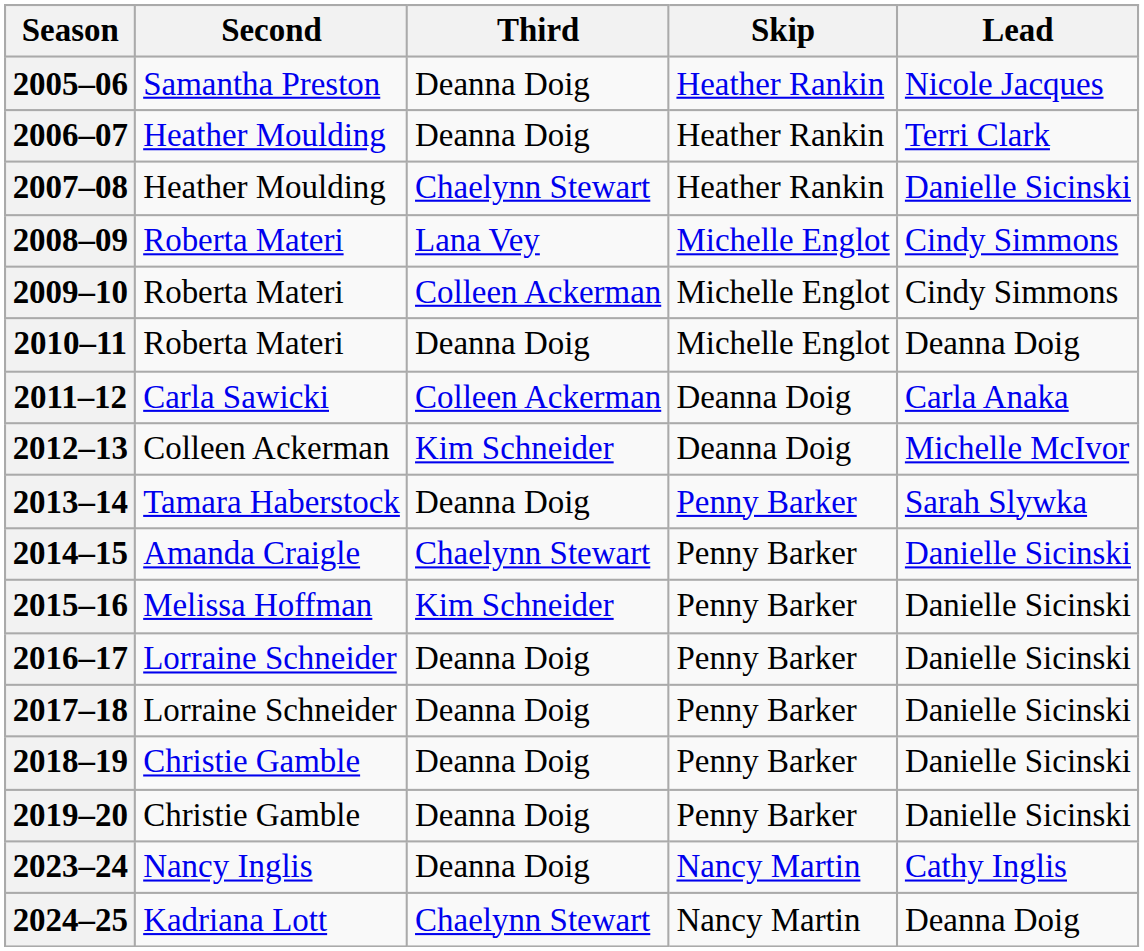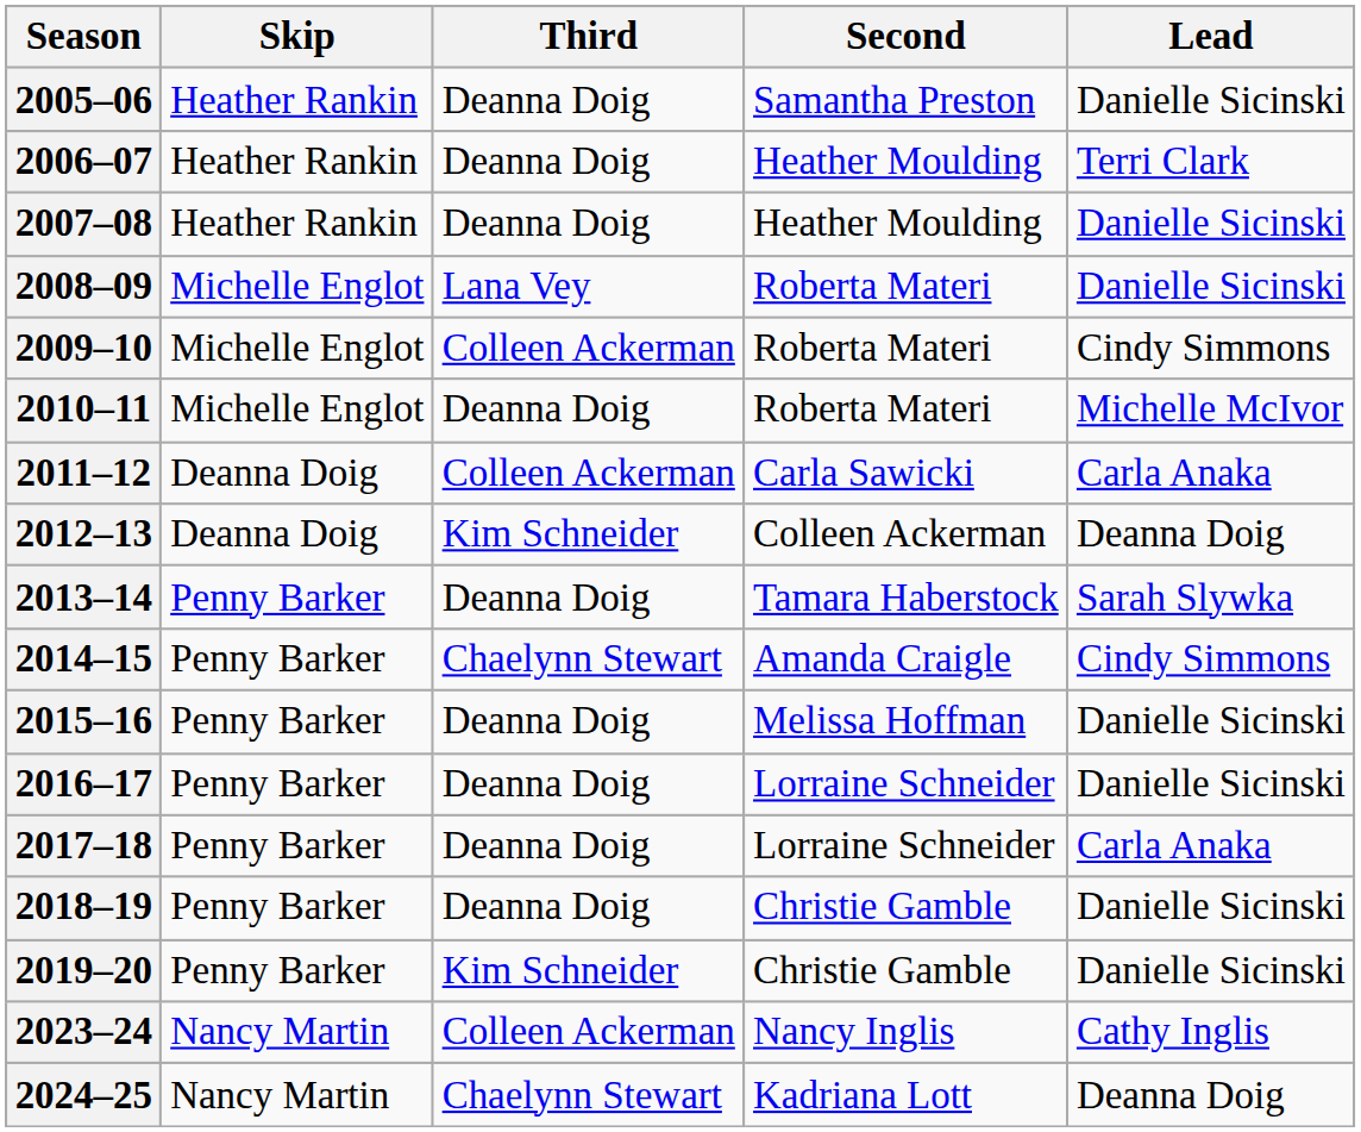columns swapped: Skip <-> Second
2005–06 | Lead: Nicole Jacques -> Danielle Sicinski
2007–08 | Third: Chaelynn Stewart -> Deanna Doig
2008–09 | Lead: Cindy Simmons -> Danielle Sicinski
2010–11 | Lead: Deanna Doig -> Michelle McIvor
2012–13 | Lead: Michelle McIvor -> Deanna Doig
2014–15 | Lead: Danielle Sicinski -> Cindy Simmons
2015–16 | Third: Kim Schneider -> Deanna Doig
2017–18 | Lead: Danielle Sicinski -> Carla Anaka
2019–20 | Third: Deanna Doig -> Kim Schneider
2023–24 | Third: Deanna Doig -> Colleen Ackerman
